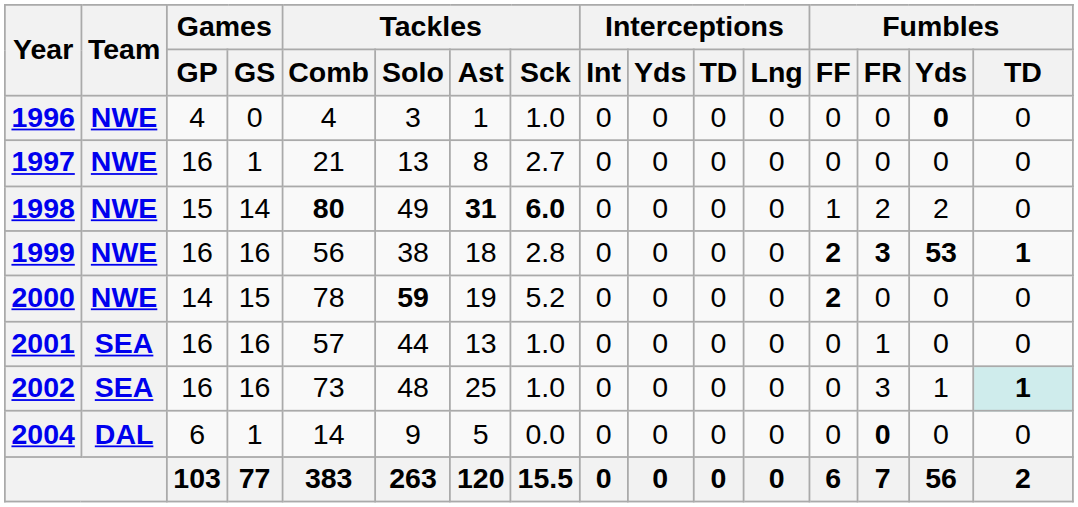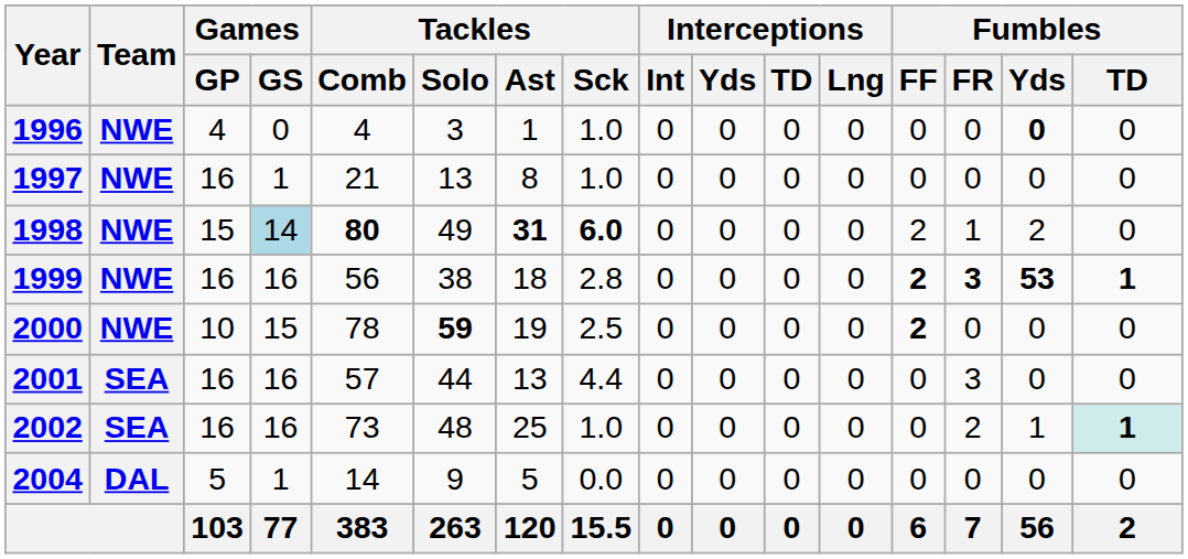1997 | Tackles / Sck: 2.7 -> 1.0
1998 | Games / GS: no background -> lightblue background
1998 | Fumbles / FF: 1 -> 2
1998 | Fumbles / FR: 2 -> 1
2000 | Games / GP: 14 -> 10
2000 | Tackles / Sck: 5.2 -> 2.5
2001 | Tackles / Sck: 1.0 -> 4.4
2001 | Fumbles / FR: 1 -> 3
2002 | Fumbles / FR: 3 -> 2
2004 | Games / GP: 6 -> 5
2004 | Fumbles / FR: bold -> normal
